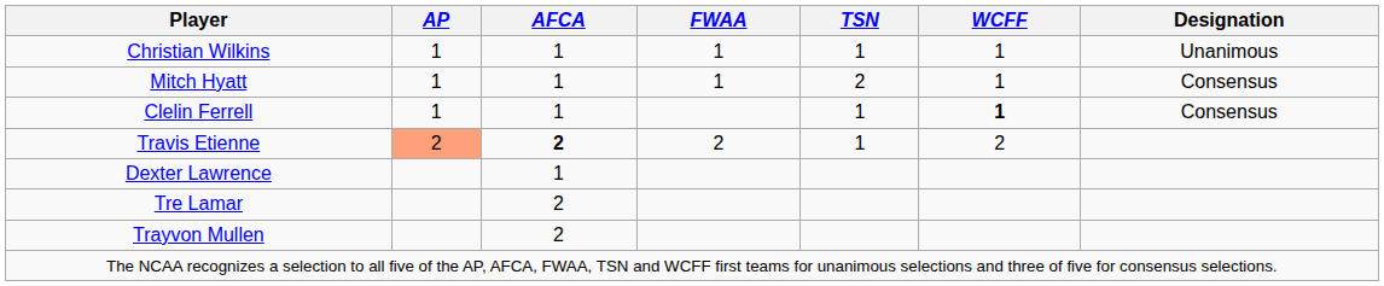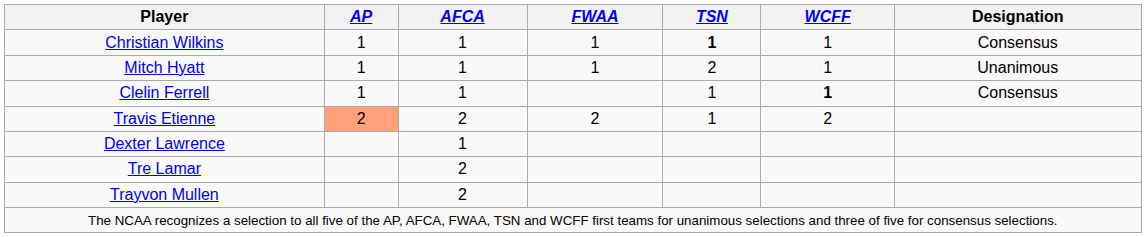Christian Wilkins | TSN: normal -> bold
Christian Wilkins | Designation: Unanimous -> Consensus
Mitch Hyatt | Designation: Consensus -> Unanimous
Travis Etienne | AFCA: bold -> normal
